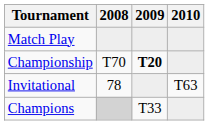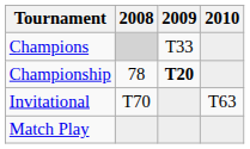rows swapped: Match Play <-> Champions
Championship | 2008: T70 -> 78
Invitational | 2008: 78 -> T70
